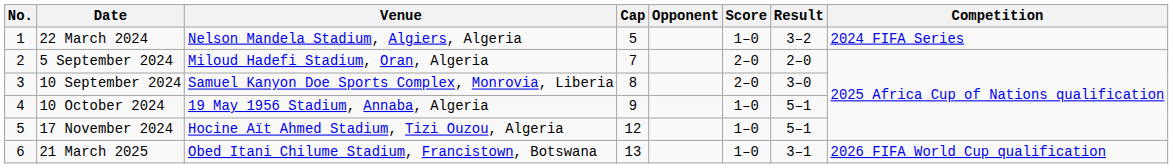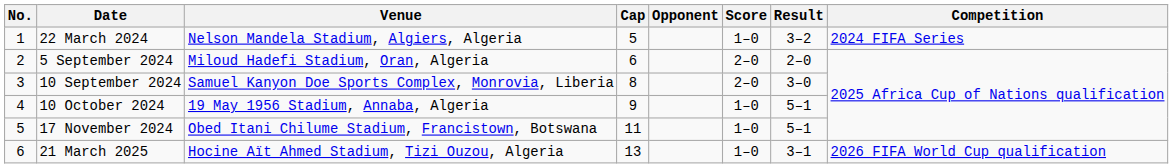5 September 2024 | Cap: 7 -> 6
17 November 2024 | Venue: Hocine Aït Ahmed Stadium, Tizi Ouzou, Algeria -> Obed Itani Chilume Stadium, Francistown, Botswana
17 November 2024 | Cap: 12 -> 11
21 March 2025 | Venue: Obed Itani Chilume Stadium, Francistown, Botswana -> Hocine Aït Ahmed Stadium, Tizi Ouzou, Algeria
